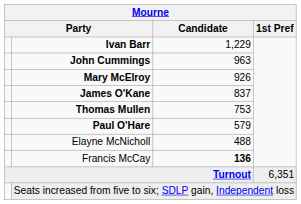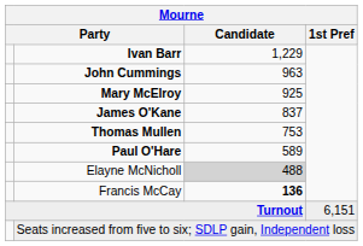Mary McElroy | Candidate: 926 -> 925
Paul O'Hare | Candidate: 579 -> 589
Elayne McNicholl | Candidate: no background -> lightgrey background
Turnout | 1st Pref: 6,351 -> 6,151
